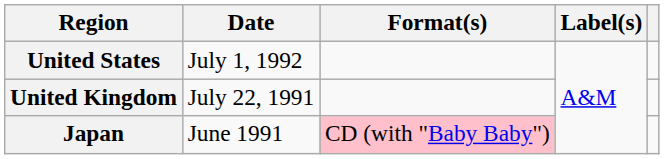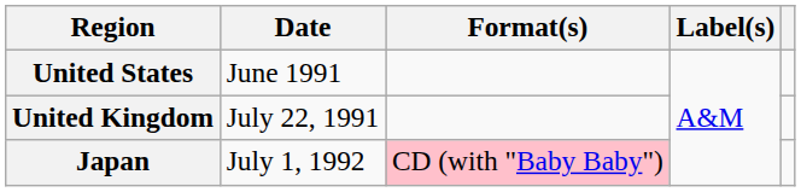United States | Date: July 1, 1992 -> June 1991
Japan | Date: June 1991 -> July 1, 1992
